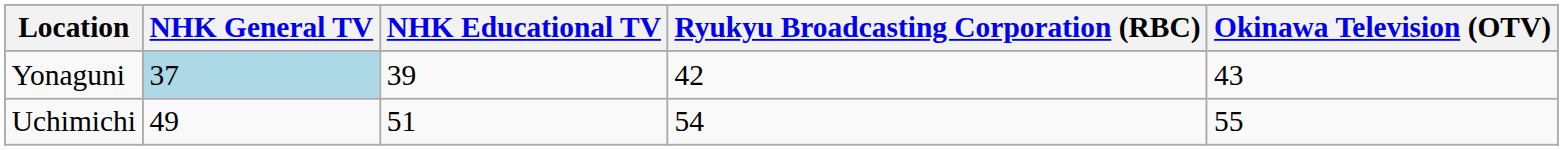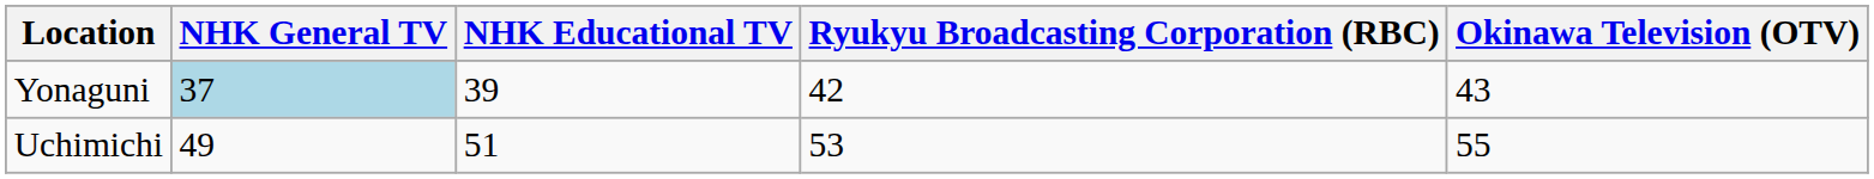Uchimichi | Ryukyu Broadcasting Corporation (RBC): 54 -> 53
